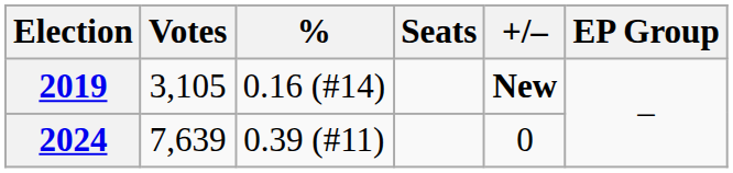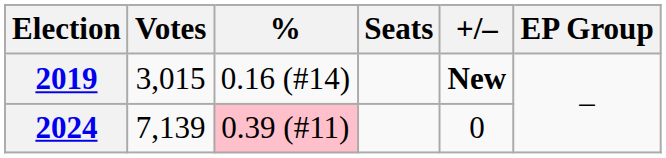2019 | Votes: 3,105 -> 3,015
2024 | Votes: 7,639 -> 7,139
2024 | %: no background -> pink background
